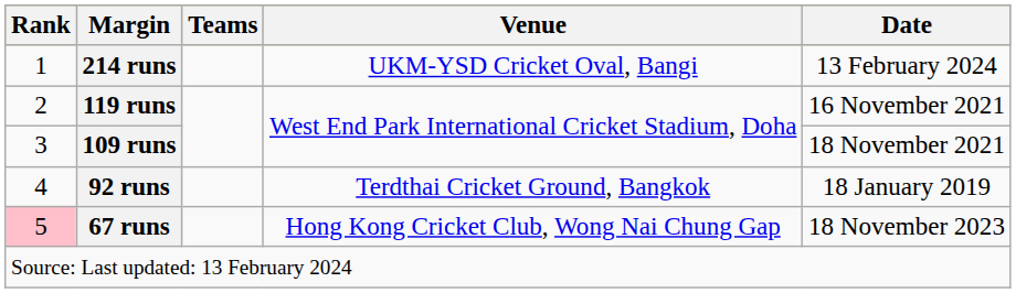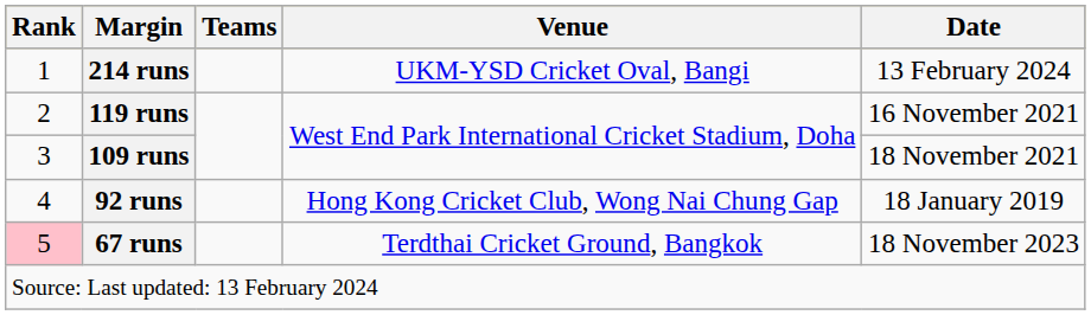92 runs | Venue: Terdthai Cricket Ground, Bangkok -> Hong Kong Cricket Club, Wong Nai Chung Gap
67 runs | Venue: Hong Kong Cricket Club, Wong Nai Chung Gap -> Terdthai Cricket Ground, Bangkok
